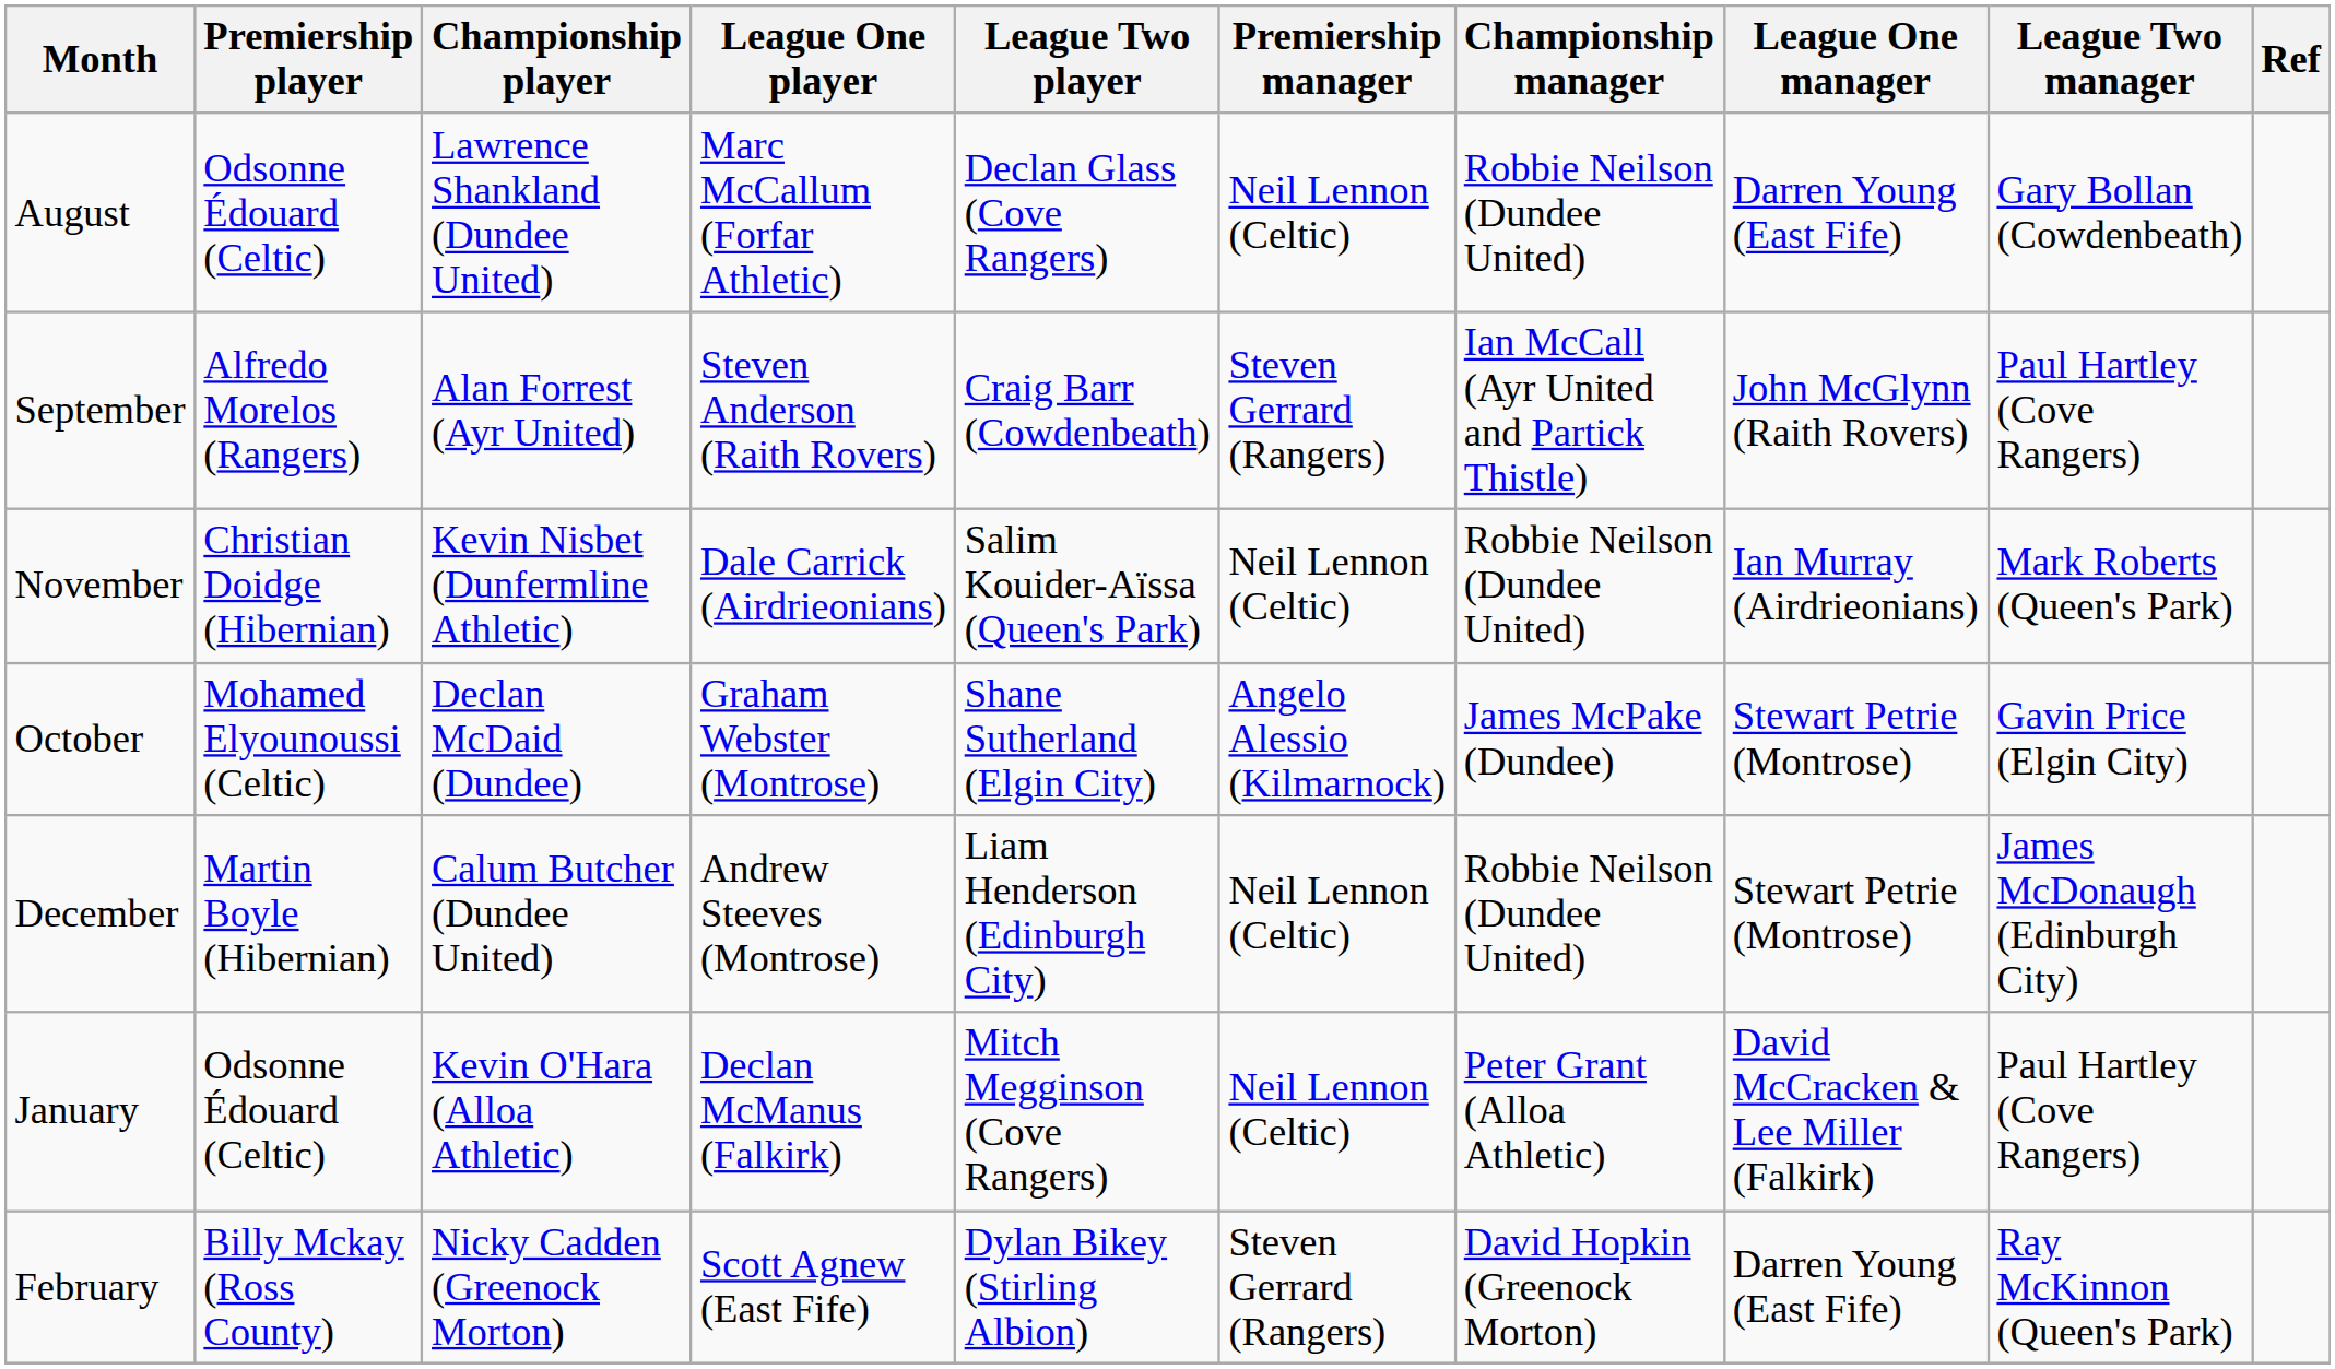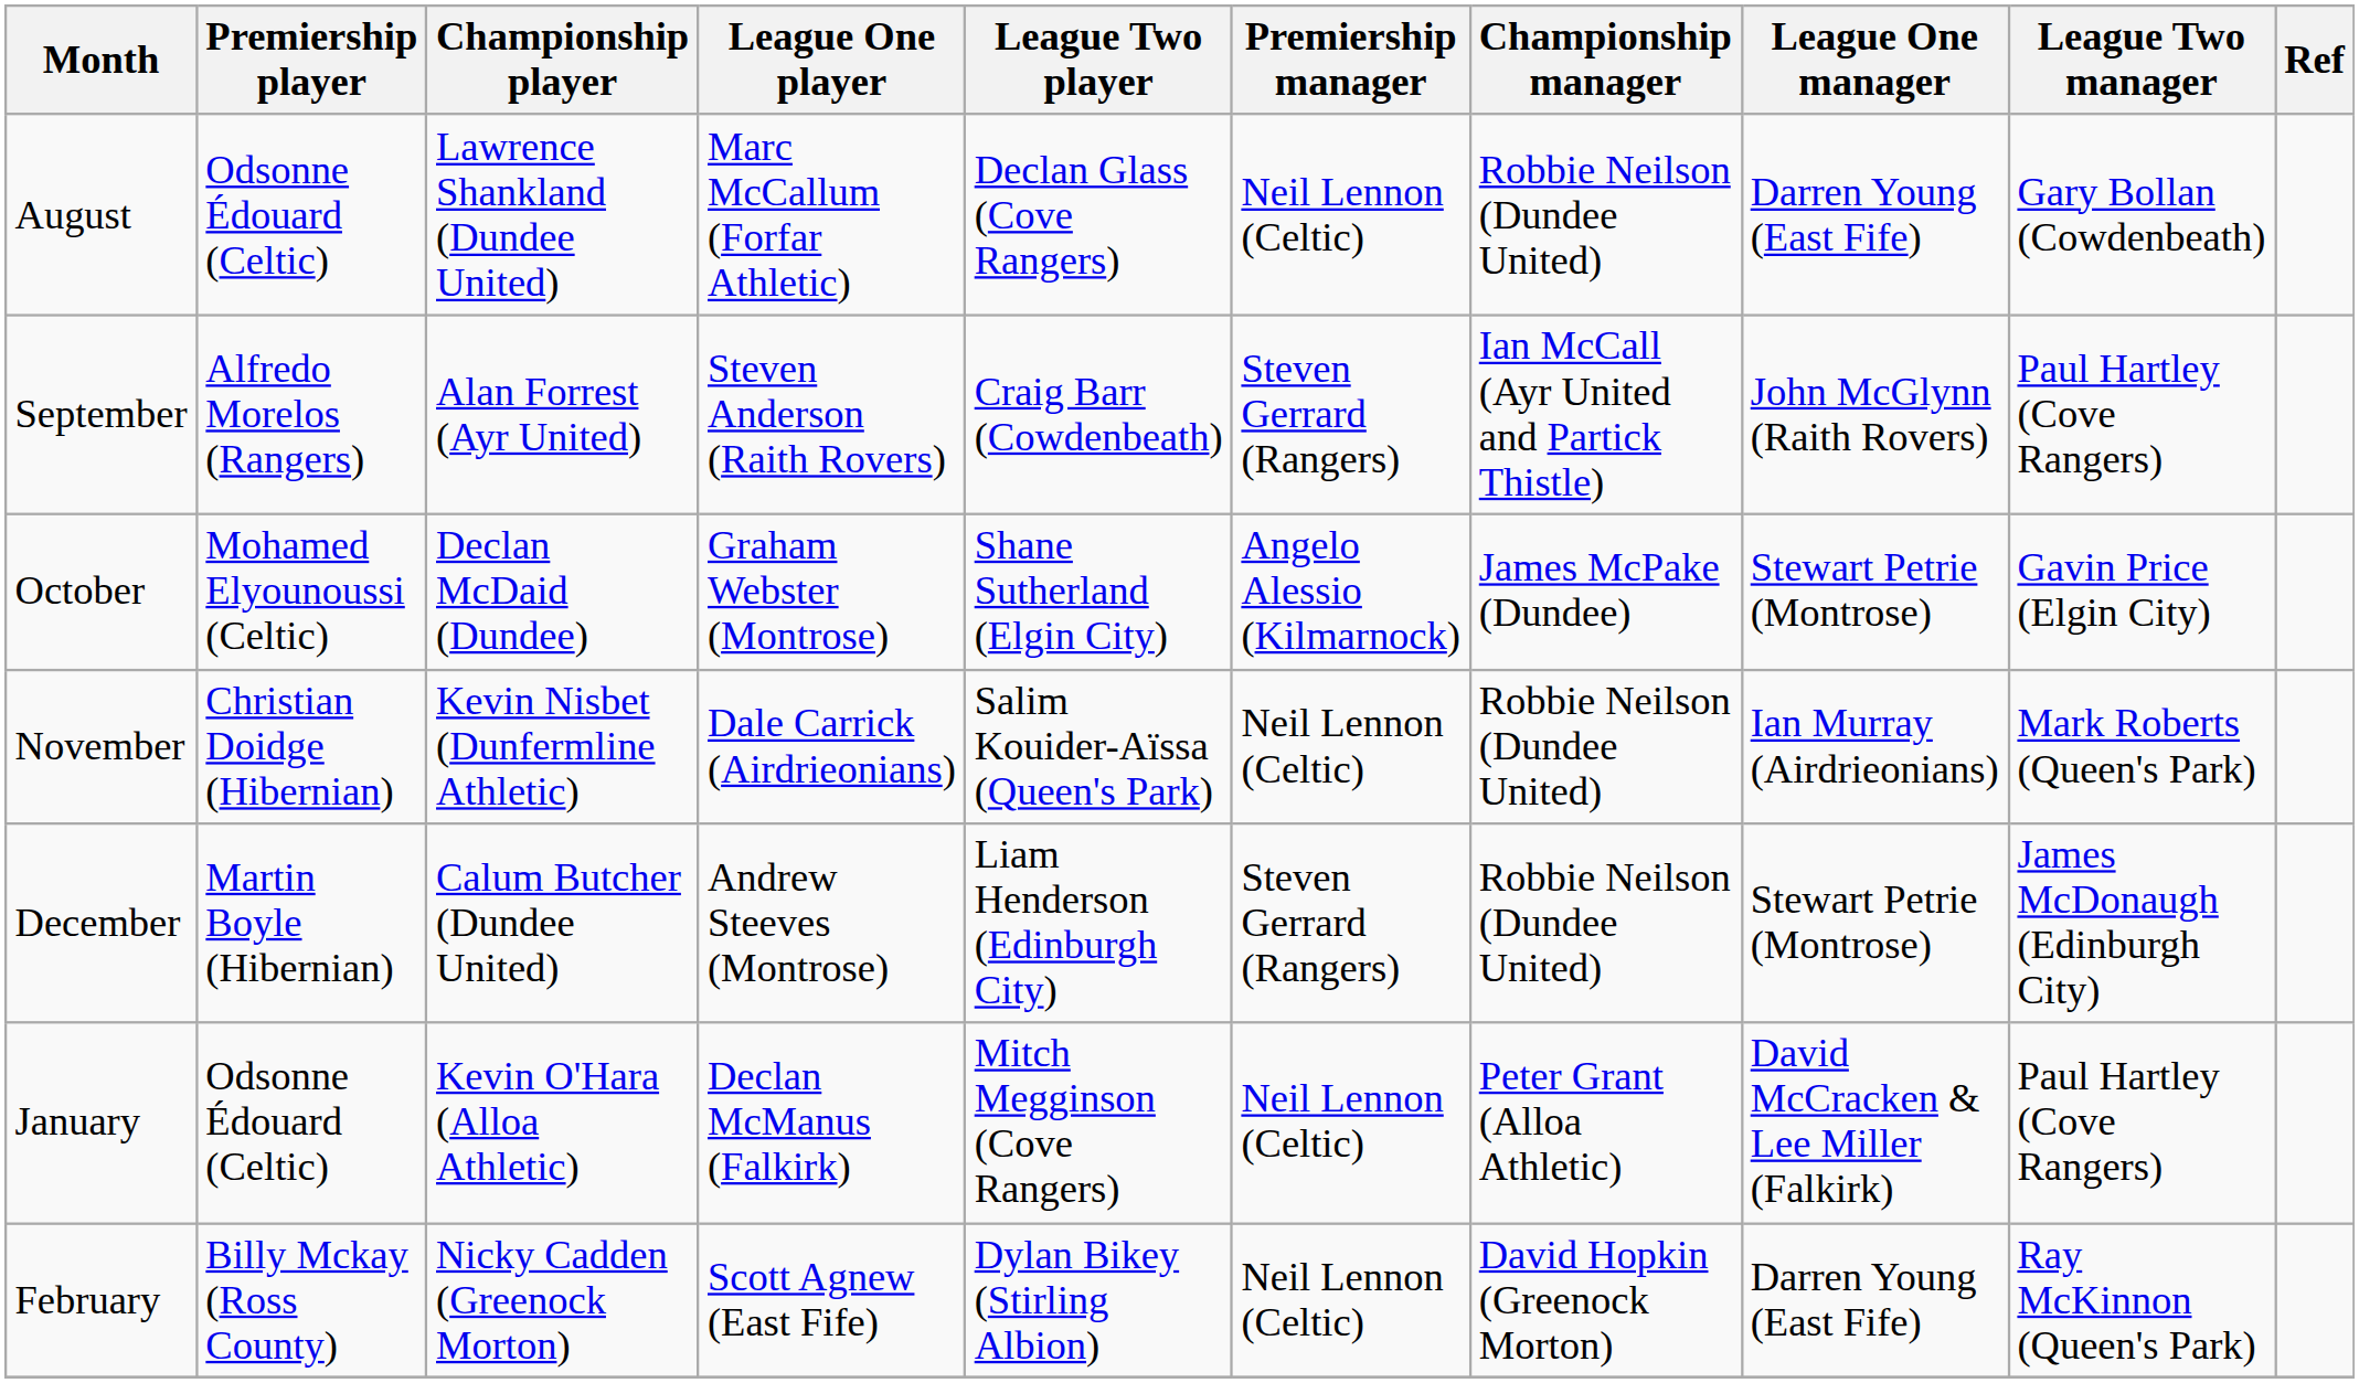rows swapped: October <-> November
December | Premiership manager: Neil Lennon (Celtic) -> Steven Gerrard (Rangers)
February | Premiership manager: Steven Gerrard (Rangers) -> Neil Lennon (Celtic)
